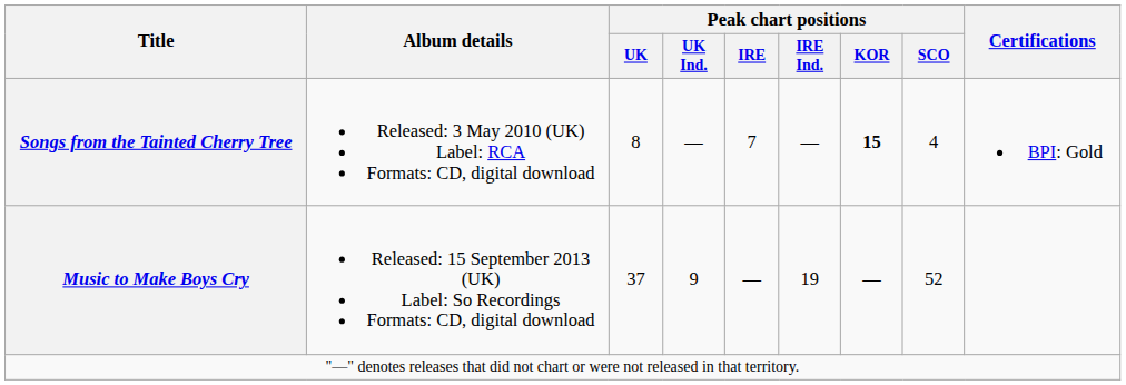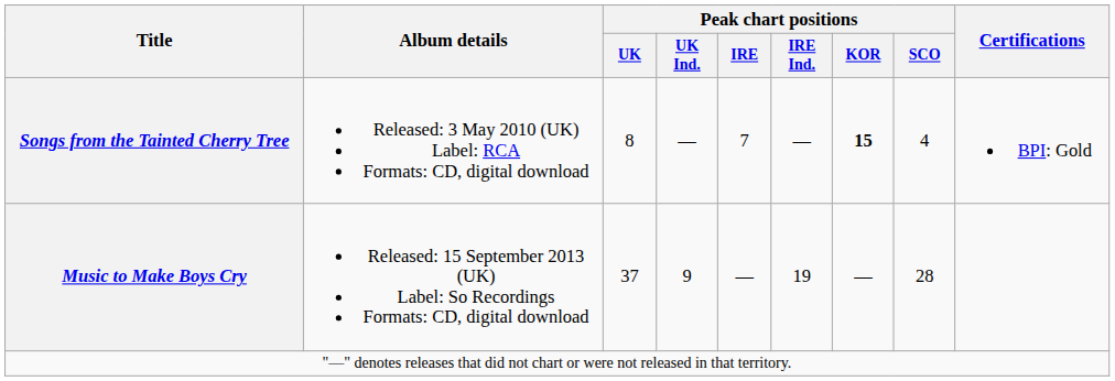Music to Make Boys Cry | Peak chart positions / SCO: 52 -> 28
